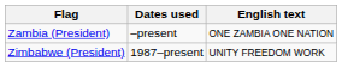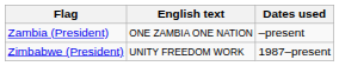columns swapped: Dates used <-> English text
